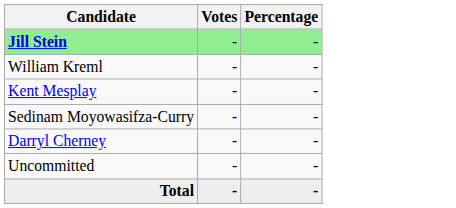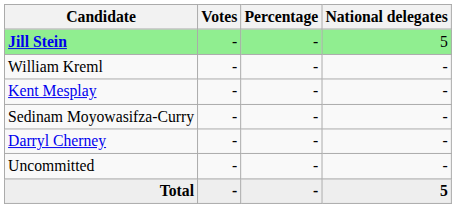+ column: National delegates | 5 | - | - | - | - | - | 5
